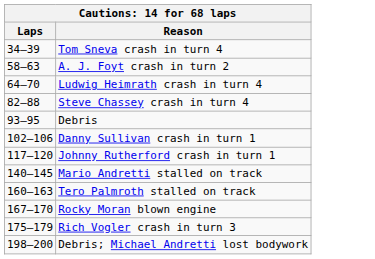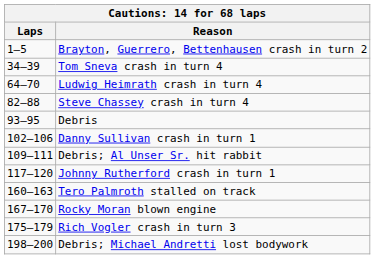+ row: 1–5 | Brayton, Guerrero, Bettenhausen crash in turn 2
- row: 58–63 | A. J. Foyt crash in turn 2
+ row: 109–111 | Debris; Al Unser Sr. hit rabbit
- row: 140–145 | Mario Andretti stalled on track
